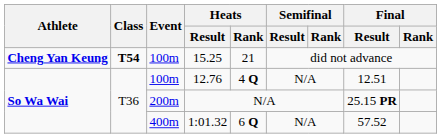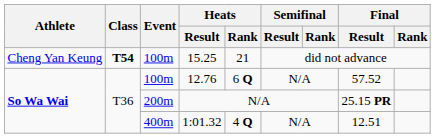15.25 | Athlete: bold -> normal
12.76 | Heats / Rank: 4 Q -> 6 Q
12.76 | Final / Result: 12.51 -> 57.52
1:01.32 | Heats / Rank: 6 Q -> 4 Q
1:01.32 | Final / Result: 57.52 -> 12.51
